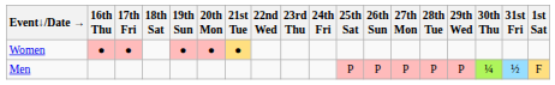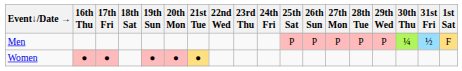rows swapped: Men <-> Women
